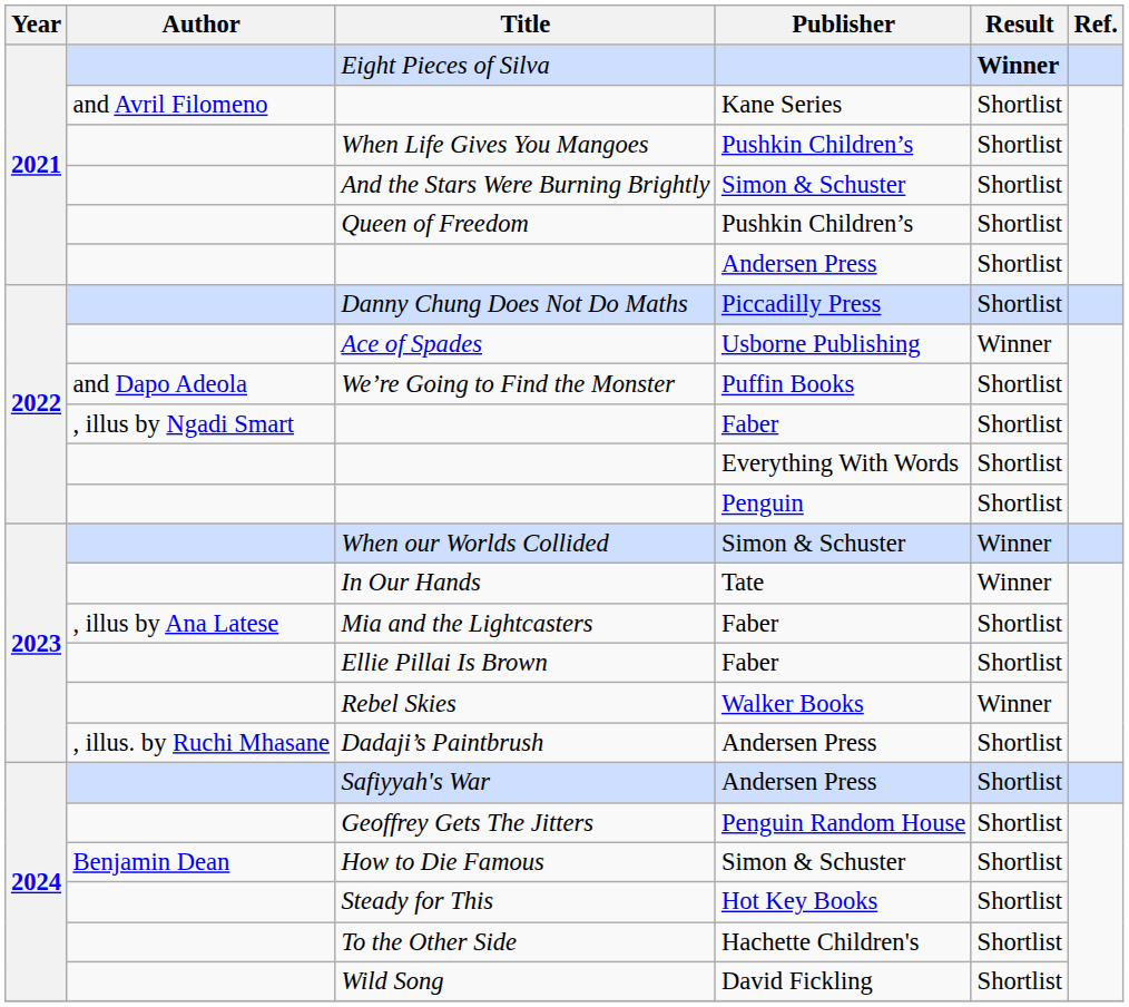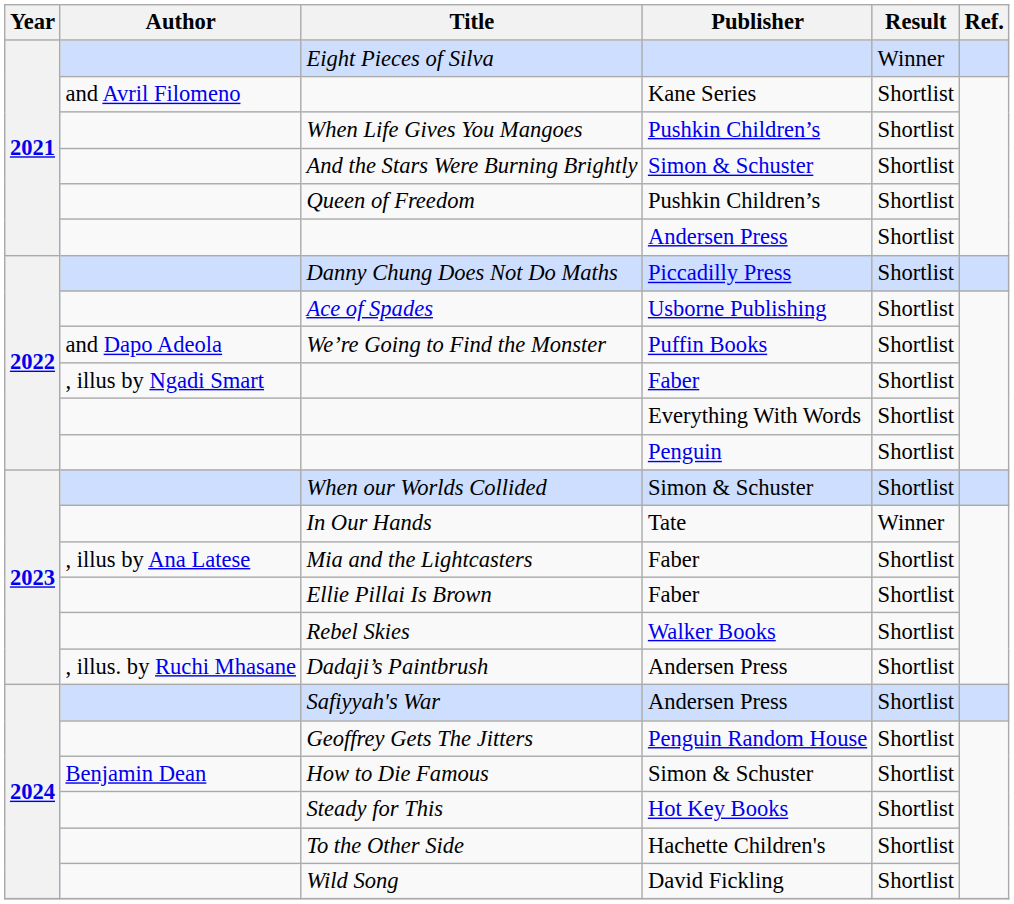Eight Pieces of Silva | Result: bold -> normal
Ace of Spades | Result: Winner -> Shortlist
When our Worlds Collided | Result: Winner -> Shortlist
Rebel Skies | Result: Winner -> Shortlist
